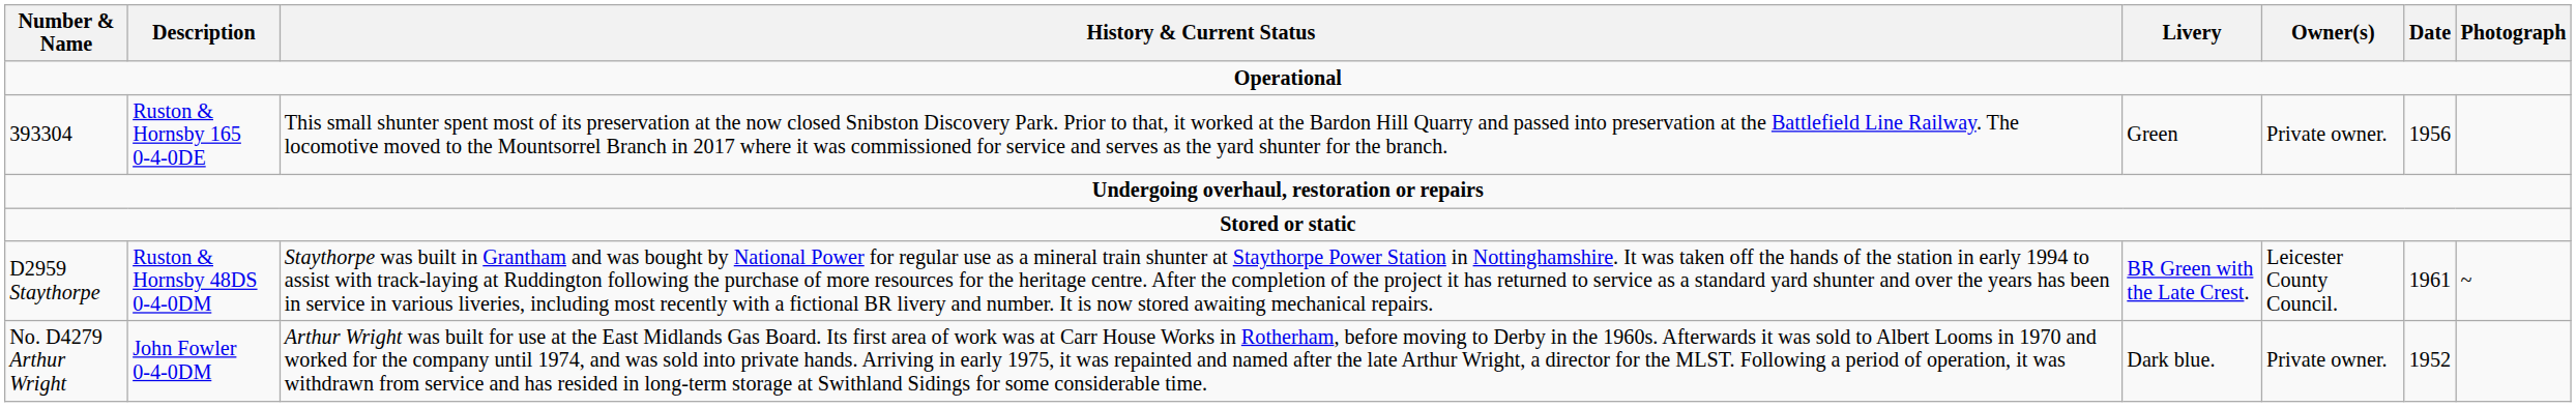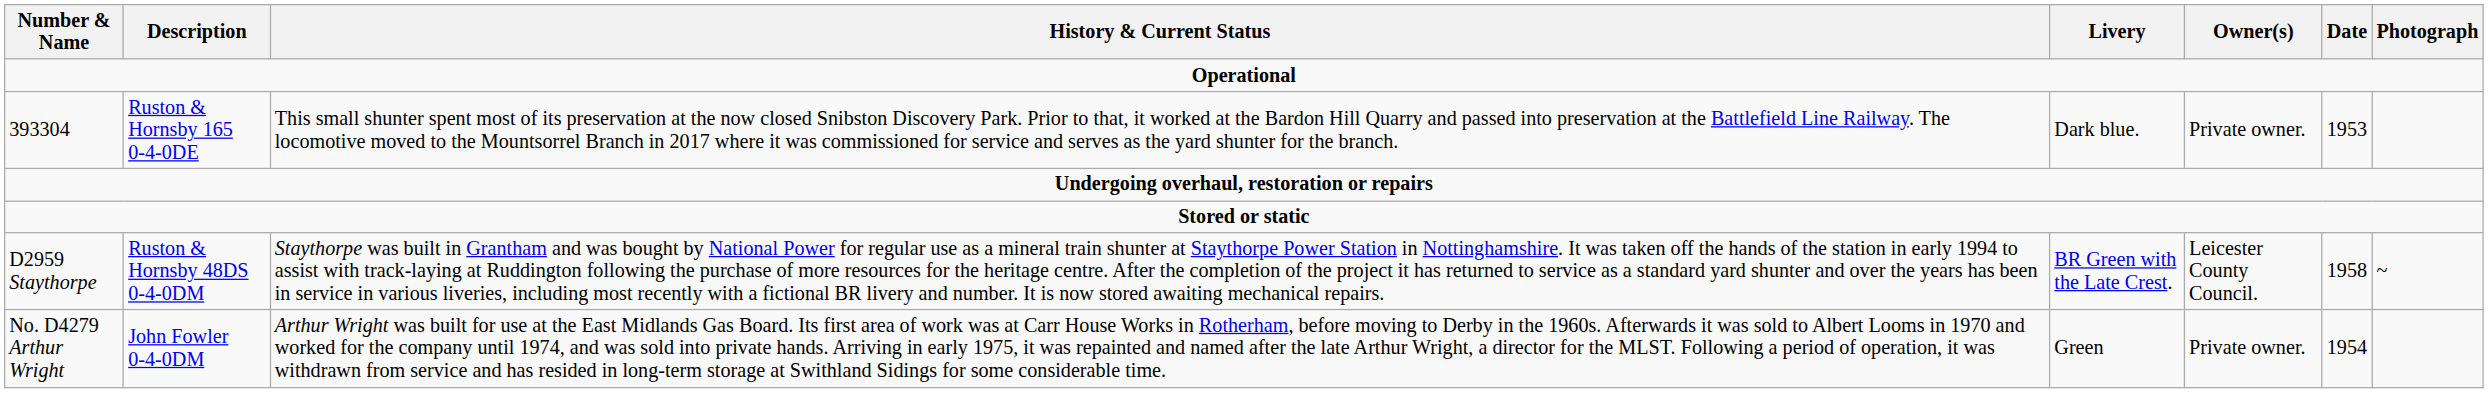393304 | Livery: Green -> Dark blue.
393304 | Date: 1956 -> 1953
D2959 Staythorpe | Date: 1961 -> 1958
No. D4279 Arthur Wright | Livery: Dark blue. -> Green
No. D4279 Arthur Wright | Date: 1952 -> 1954
